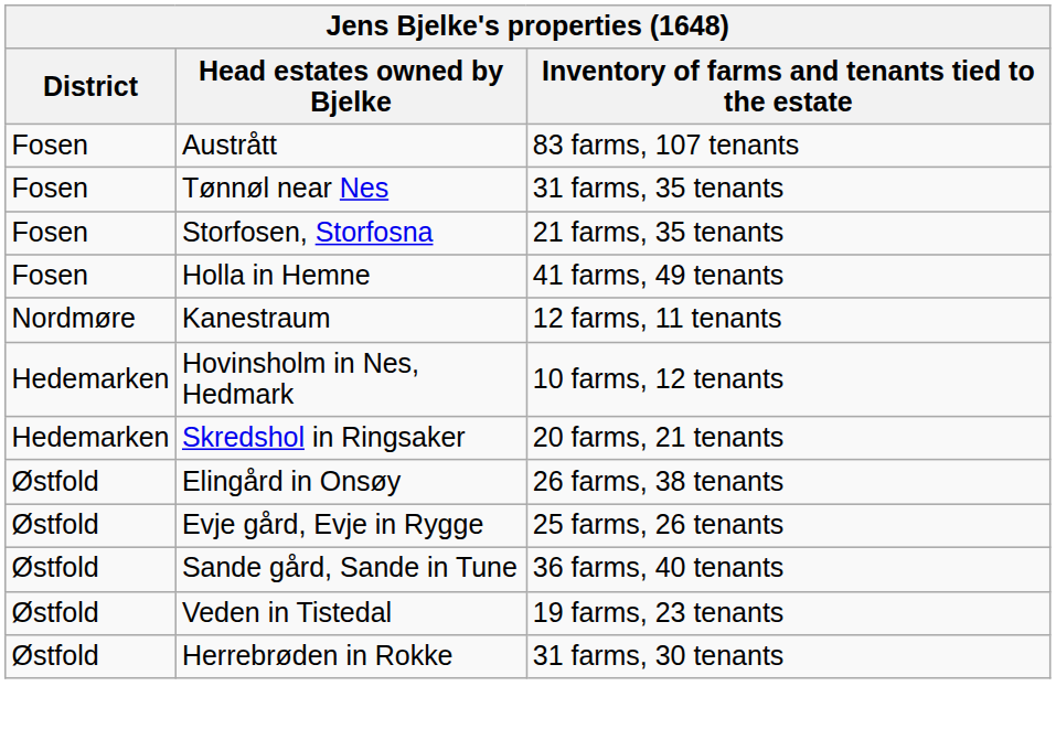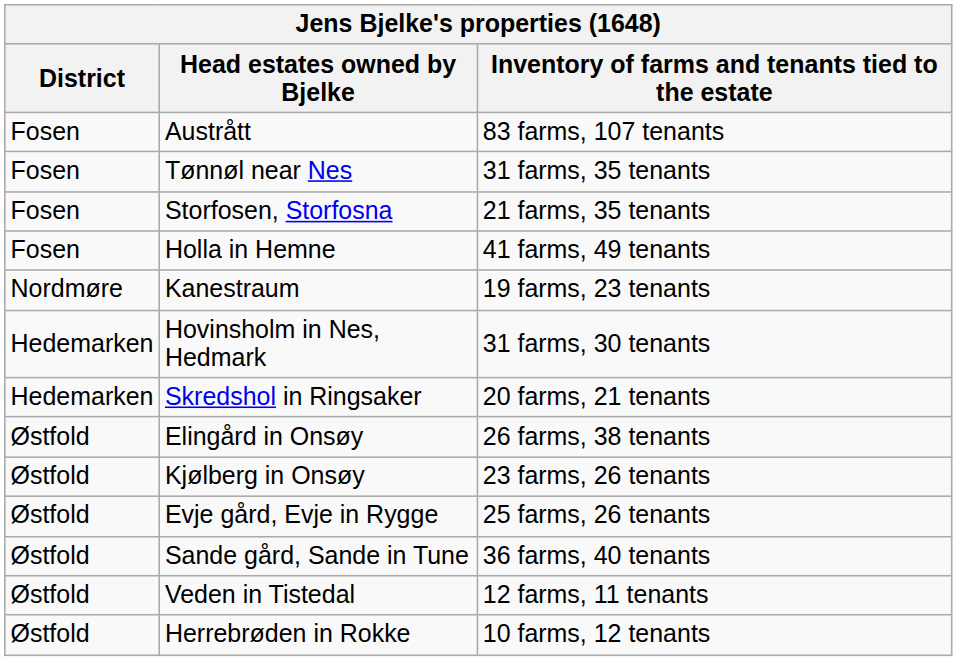Kanestraum | Inventory of farms and tenants tied to the estate: 12 farms, 11 tenants -> 19 farms, 23 tenants
Hovinsholm in Nes, Hedmark | Inventory of farms and tenants tied to the estate: 10 farms, 12 tenants -> 31 farms, 30 tenants
+ row: Østfold | Kjølberg in Onsøy | 23 farms, 26 tenants
Veden in Tistedal | Inventory of farms and tenants tied to the estate: 19 farms, 23 tenants -> 12 farms, 11 tenants
Herrebrøden in Rokke | Inventory of farms and tenants tied to the estate: 31 farms, 30 tenants -> 10 farms, 12 tenants
